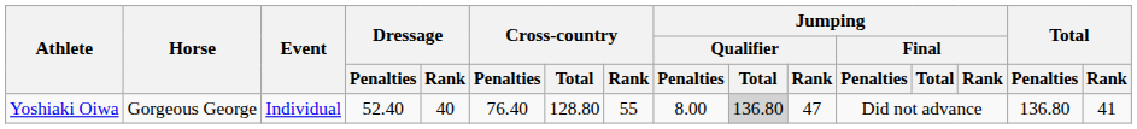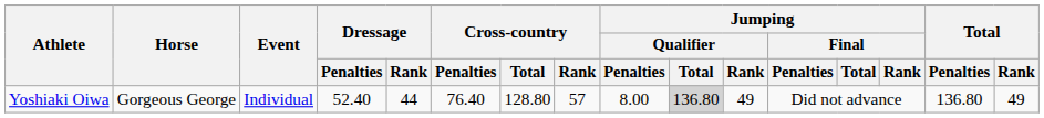Yoshiaki Oiwa | Dressage / Rank: 40 -> 44
Yoshiaki Oiwa | Cross-country / Rank: 55 -> 57
Yoshiaki Oiwa | Jumping / Qualifier / Rank: 47 -> 49
Yoshiaki Oiwa | Total / Rank: 41 -> 49
